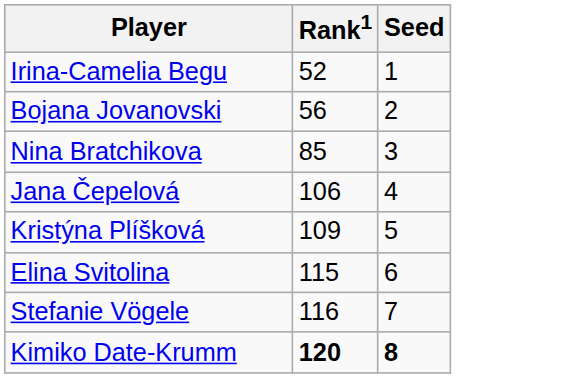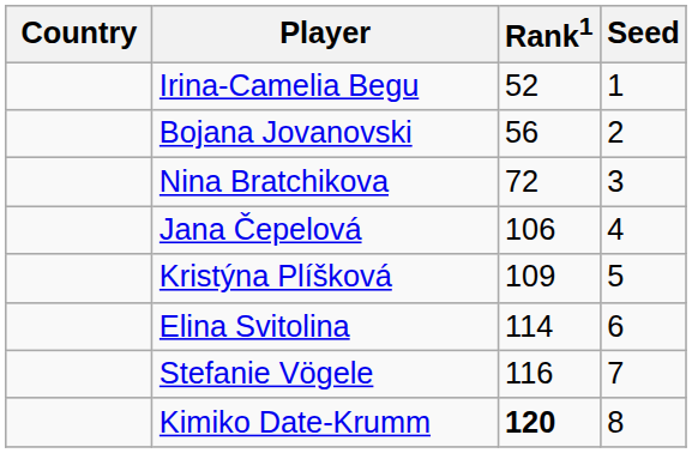+ column: Country
Nina Bratchikova | Rank1: 85 -> 72
Elina Svitolina | Rank1: 115 -> 114
Kimiko Date-Krumm | Seed: bold -> normal
